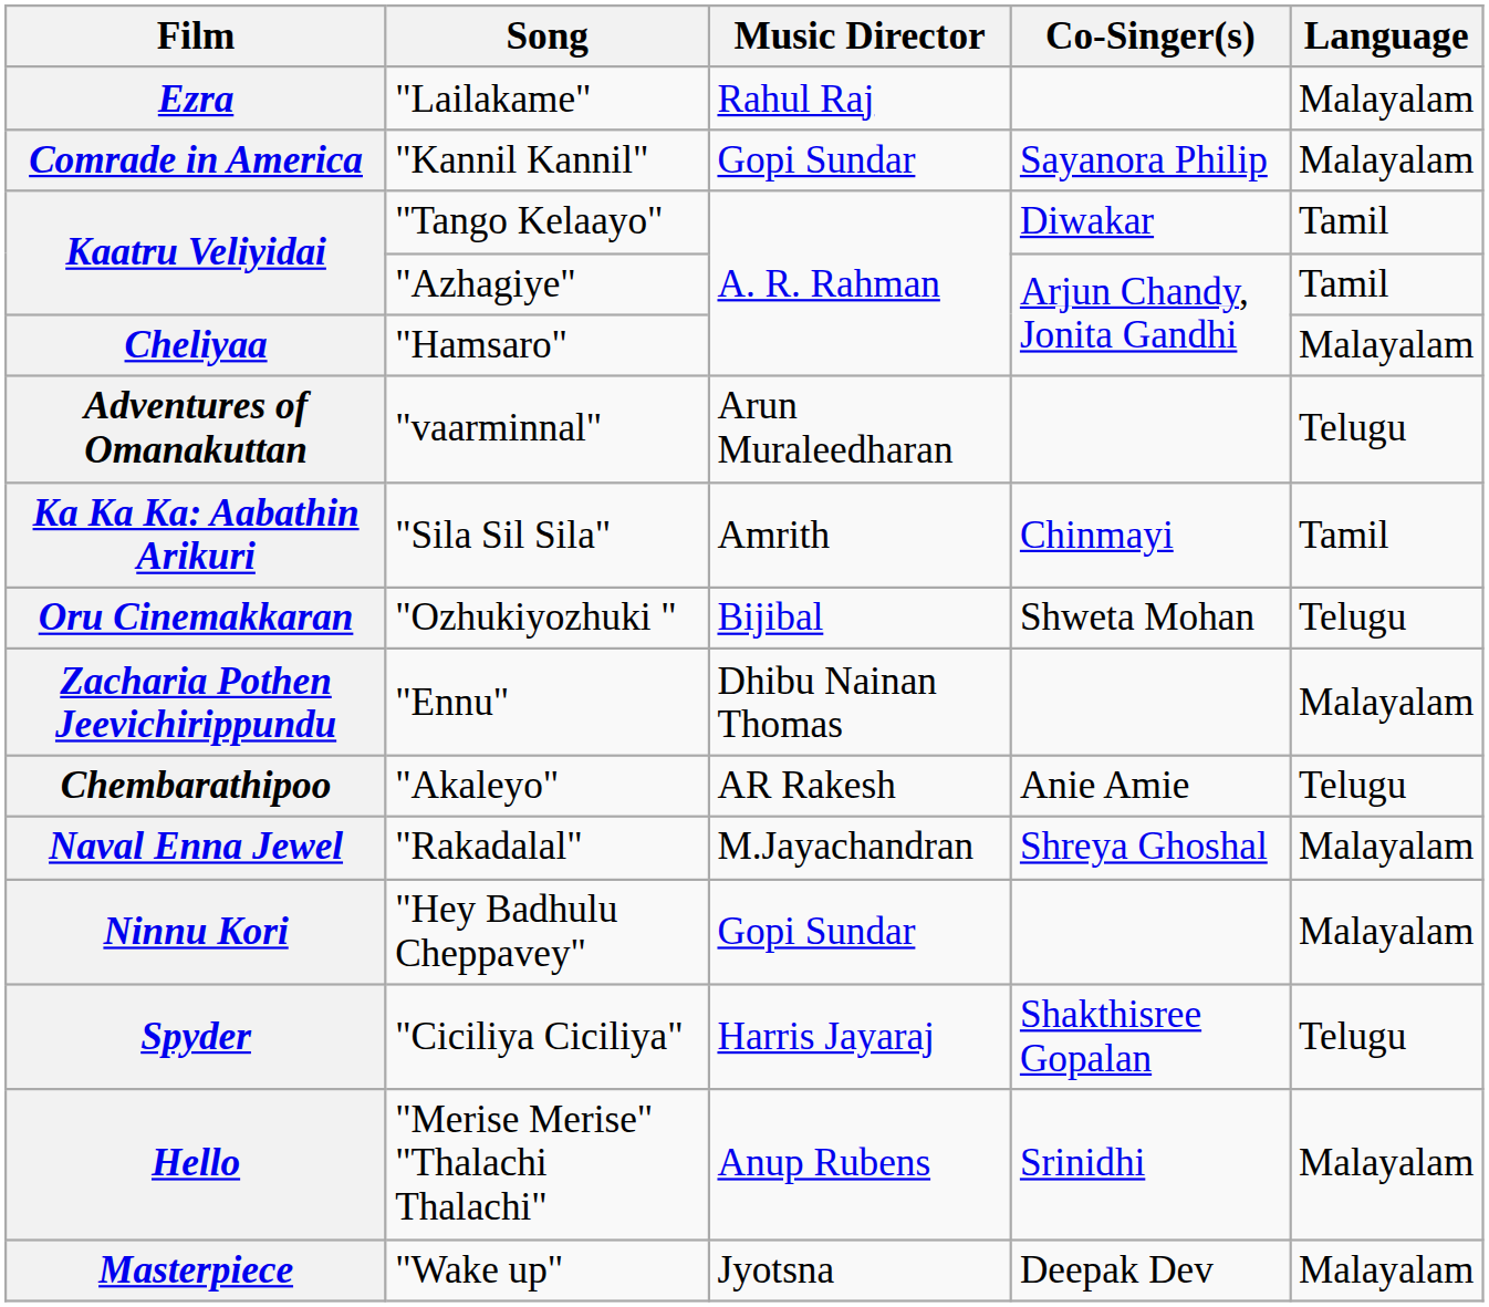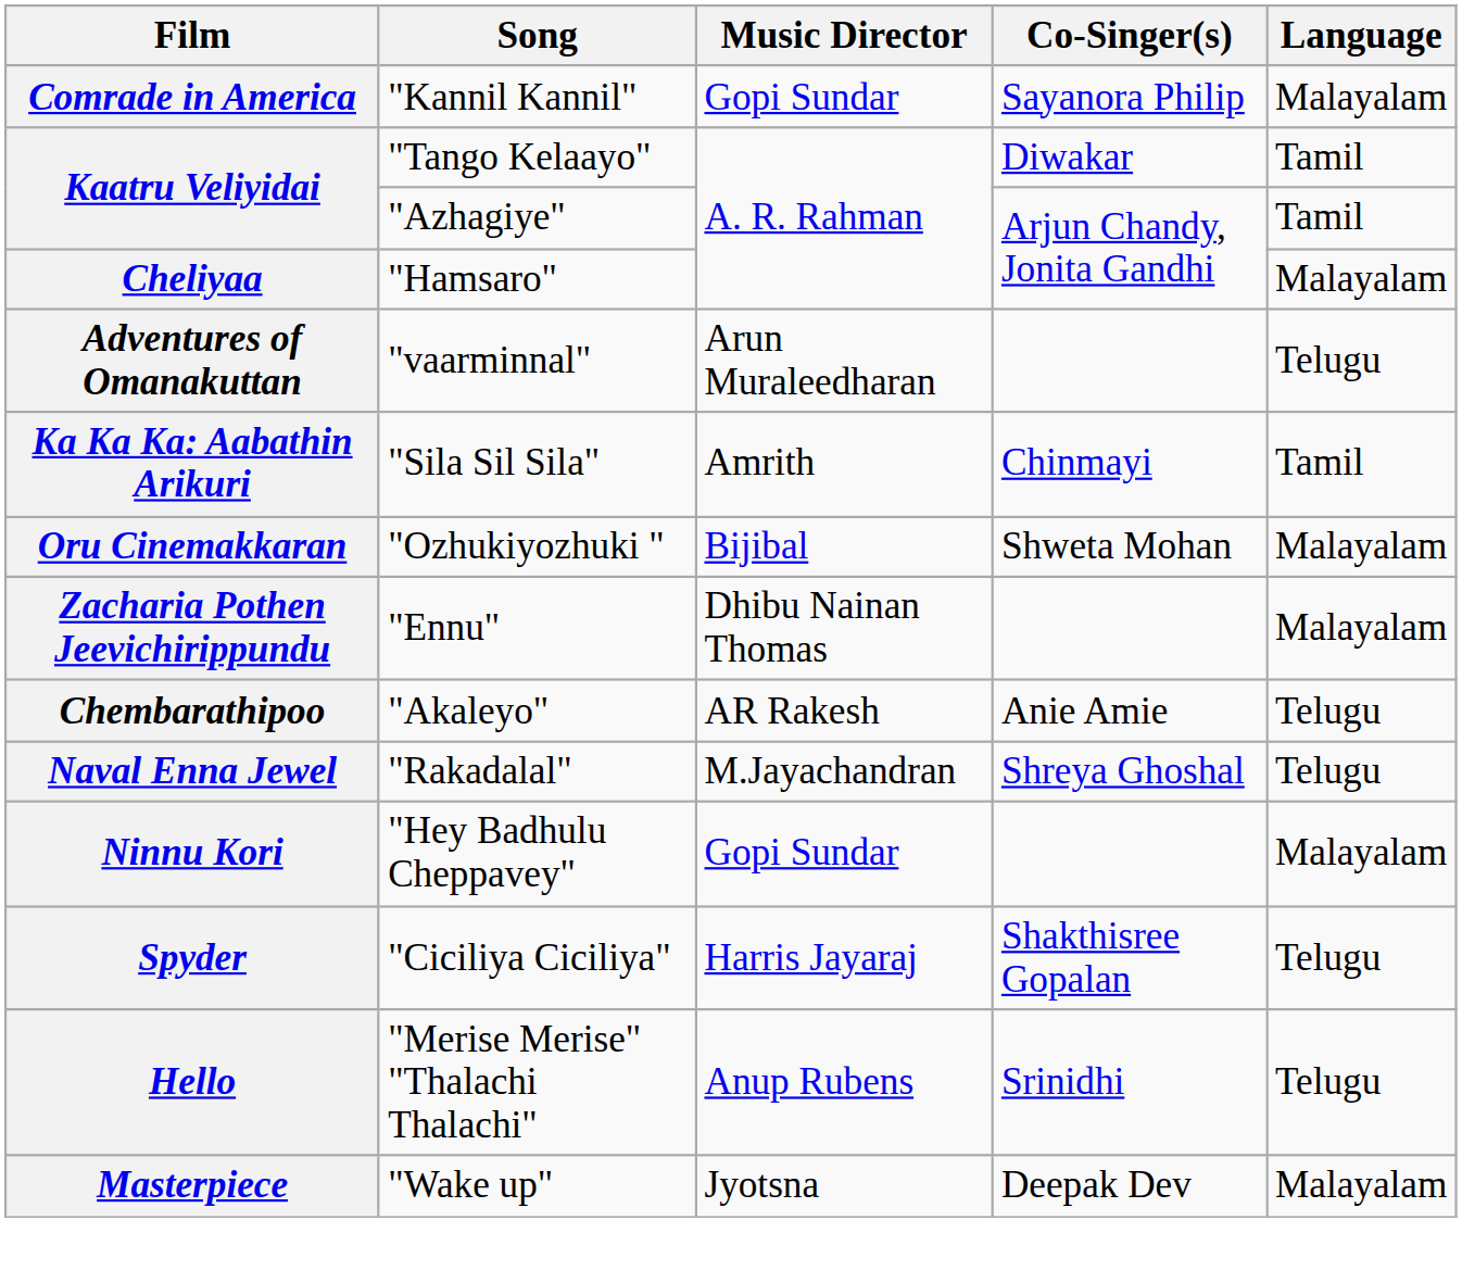- row: Ezra | "Lailakame" | Rahul Raj | Malayalam
Oru Cinemakkaran | Language: Telugu -> Malayalam
Naval Enna Jewel | Language: Malayalam -> Telugu
Hello | Language: Malayalam -> Telugu
